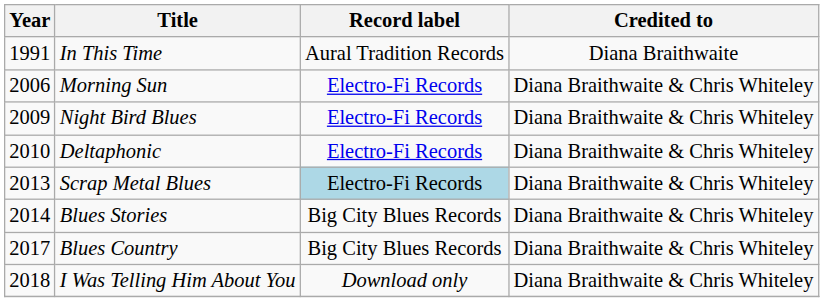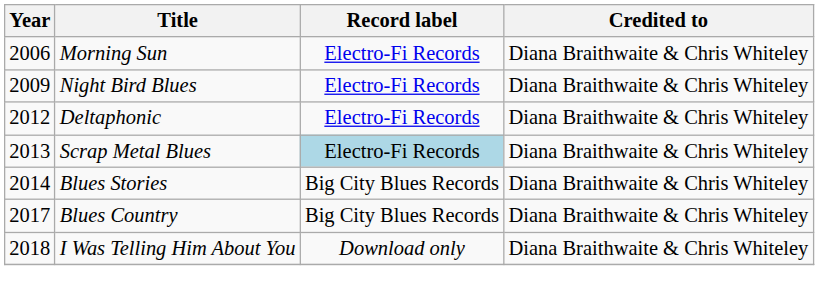- row: 1991 | In This Time | Aural Tradition Records | Diana Braithwaite
Deltaphonic | Year: 2010 -> 2012
